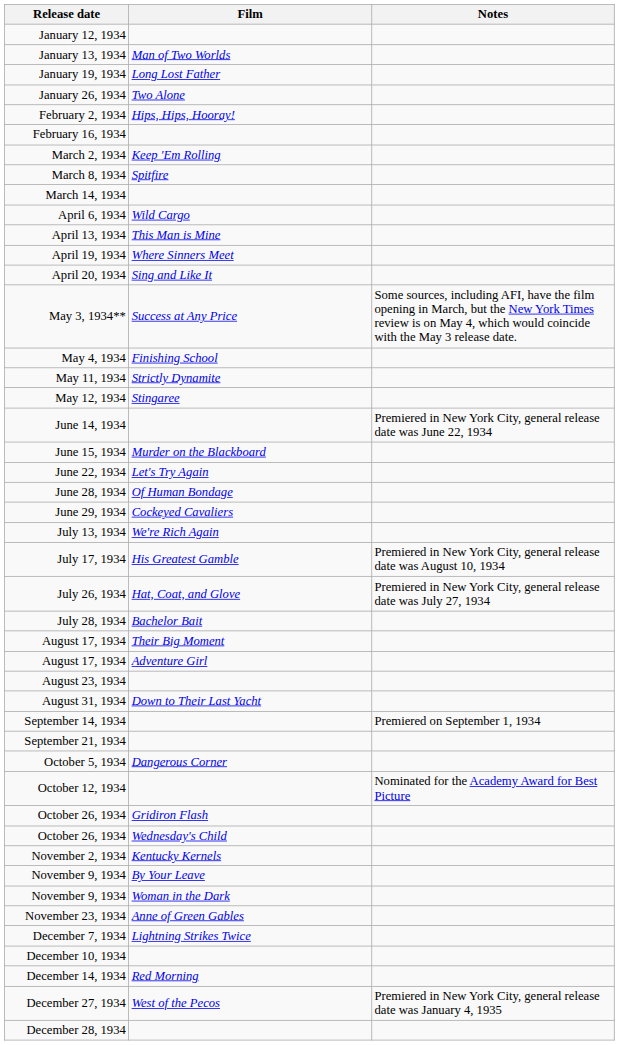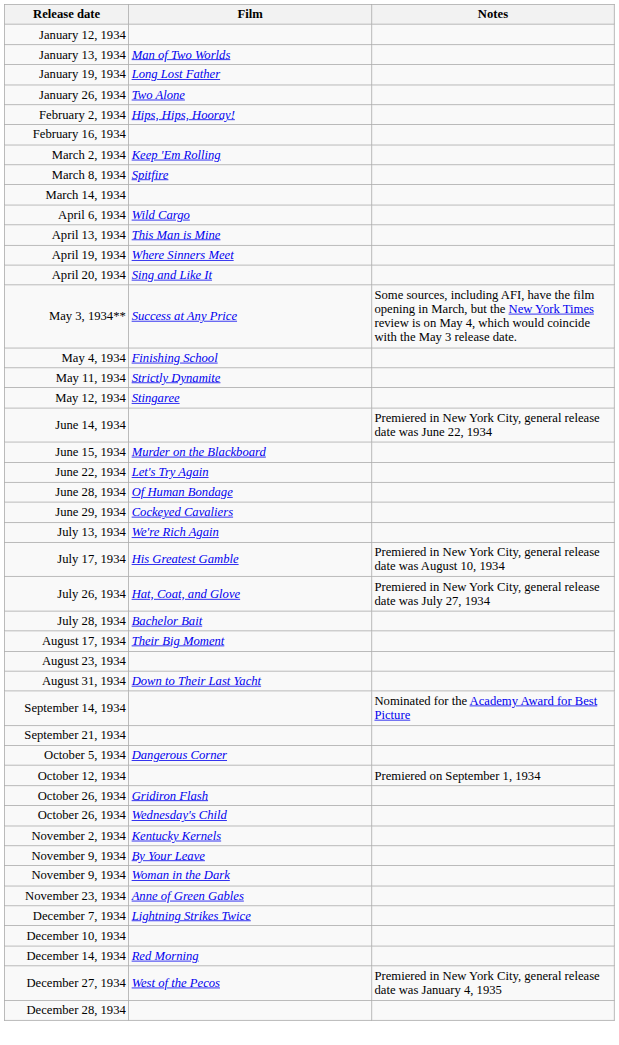- row: August 17, 1934 | Adventure Girl
September 14, 1934 | Notes: Premiered on September 1, 1934 -> Nominated for the Academy Award for Best Picture
October 12, 1934 | Notes: Nominated for the Academy Award for Best Picture -> Premiered on September 1, 1934
